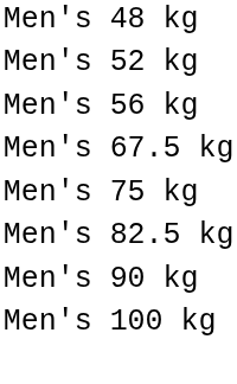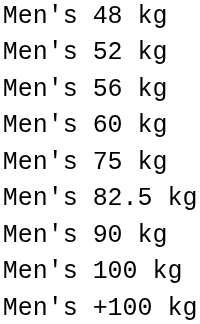+ row: Men's 60 kg
- row: Men's 67.5 kg
+ row: Men's +100 kg
